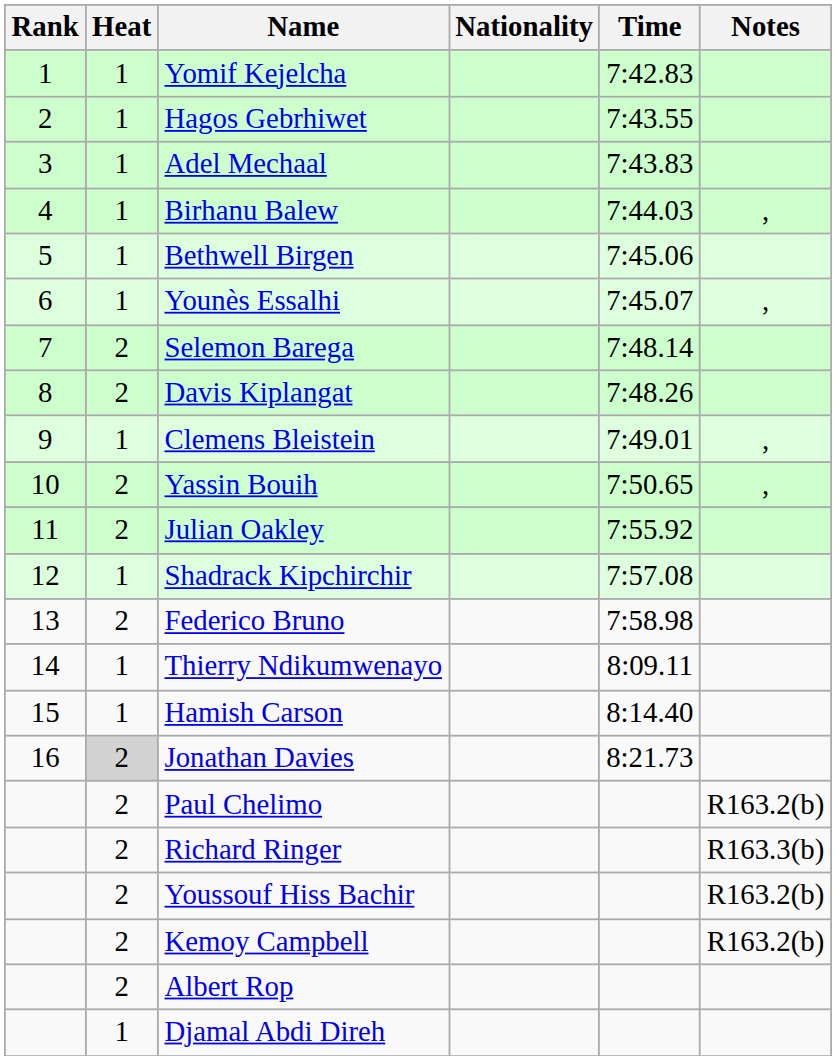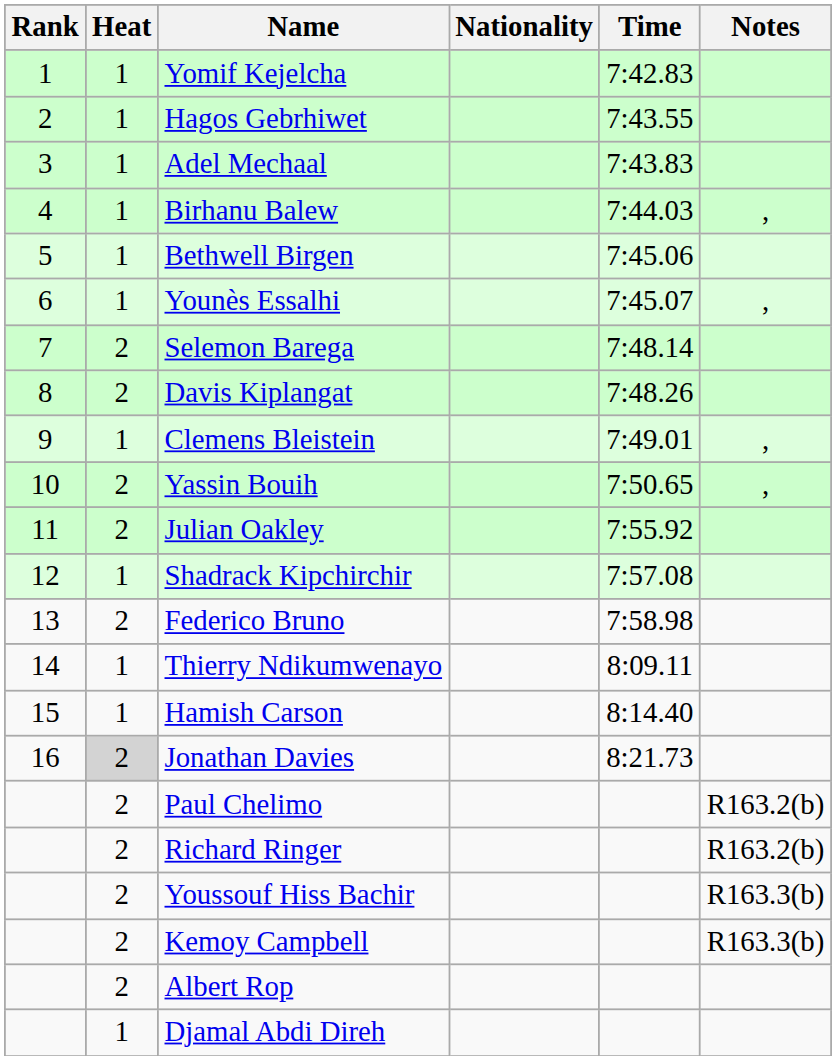Richard Ringer | Notes: R163.3(b) -> R163.2(b)
Youssouf Hiss Bachir | Notes: R163.2(b) -> R163.3(b)
Kemoy Campbell | Notes: R163.2(b) -> R163.3(b)
